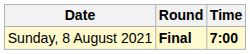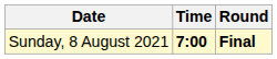columns swapped: Time <-> Round
